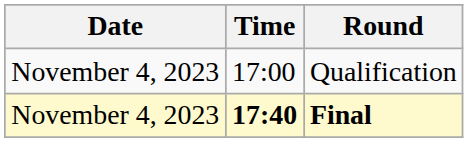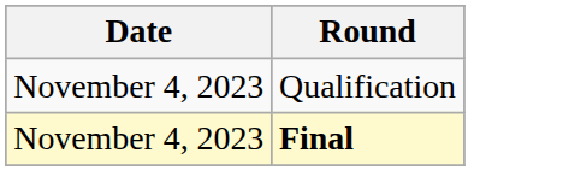- column: Time | 17:00 | 17:40
